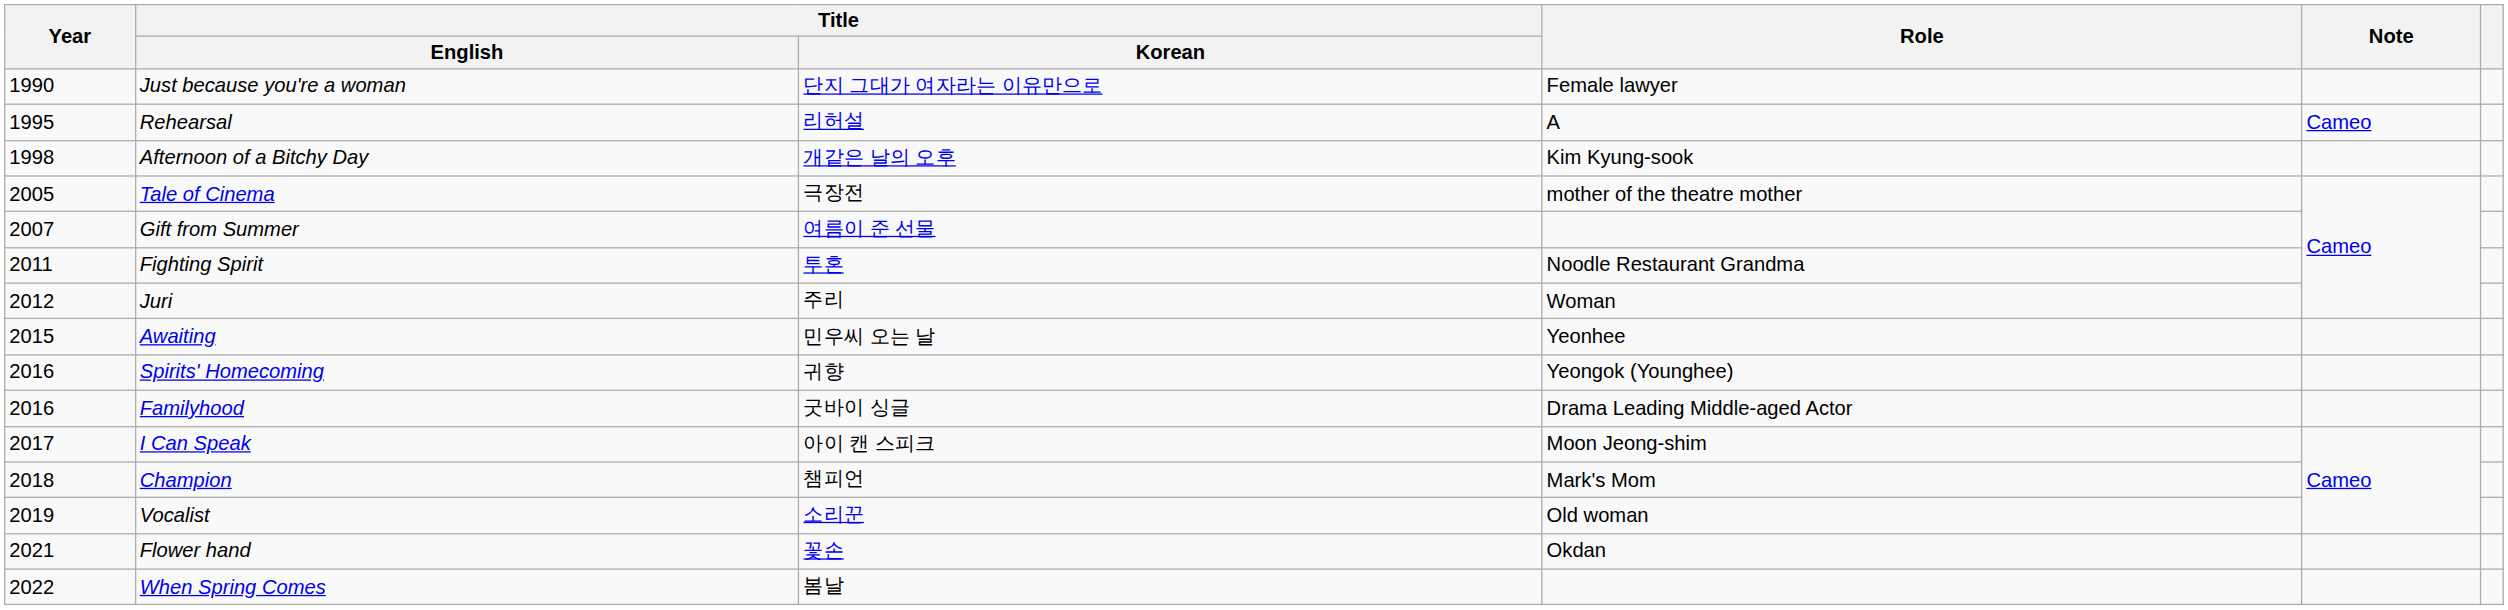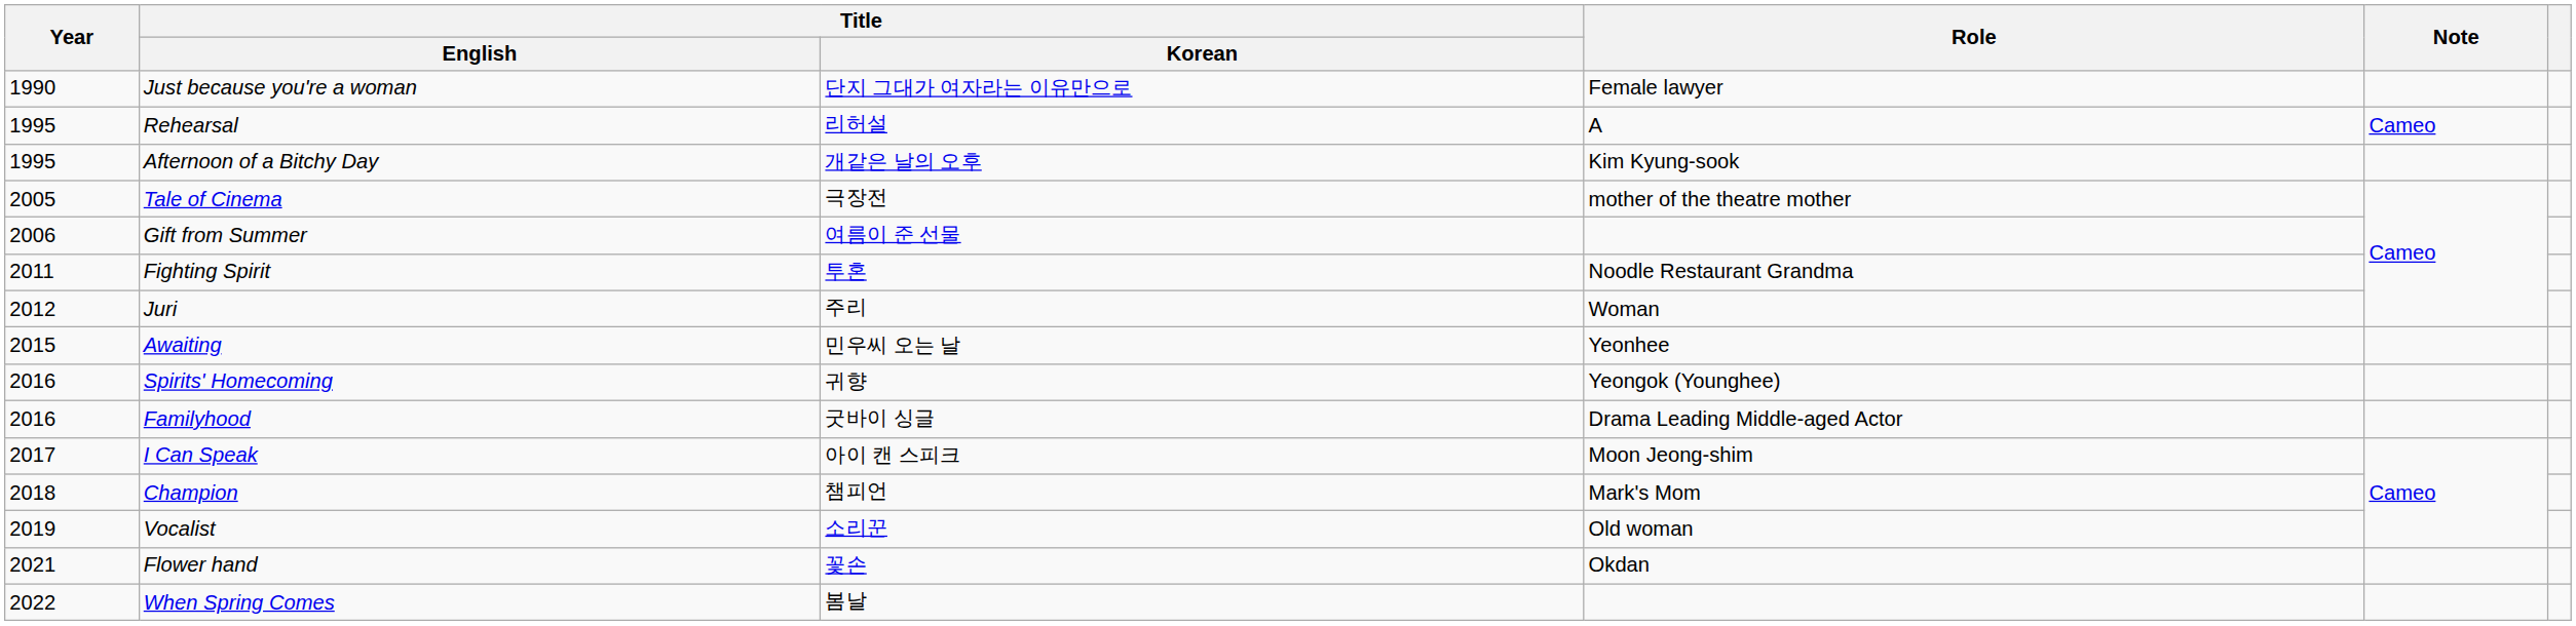Afternoon of a Bitchy Day | Year: 1998 -> 1995
Gift from Summer | Year: 2007 -> 2006
